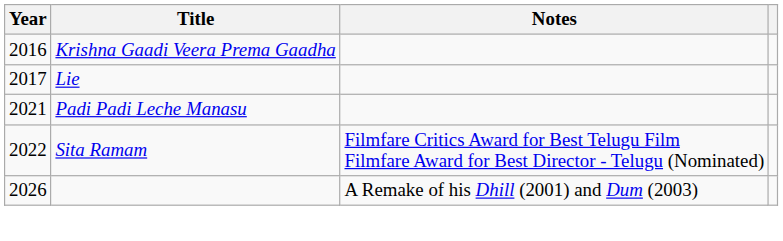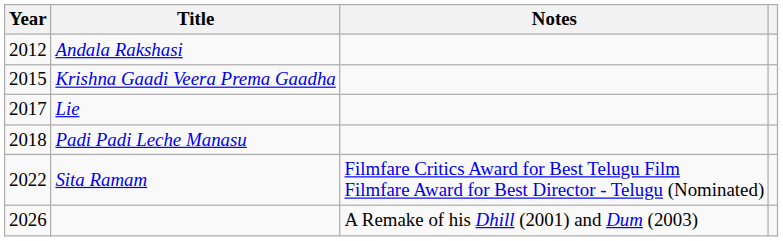+ row: 2012 | Andala Rakshasi
Krishna Gaadi Veera Prema Gaadha | Year: 2016 -> 2015
Padi Padi Leche Manasu | Year: 2021 -> 2018
